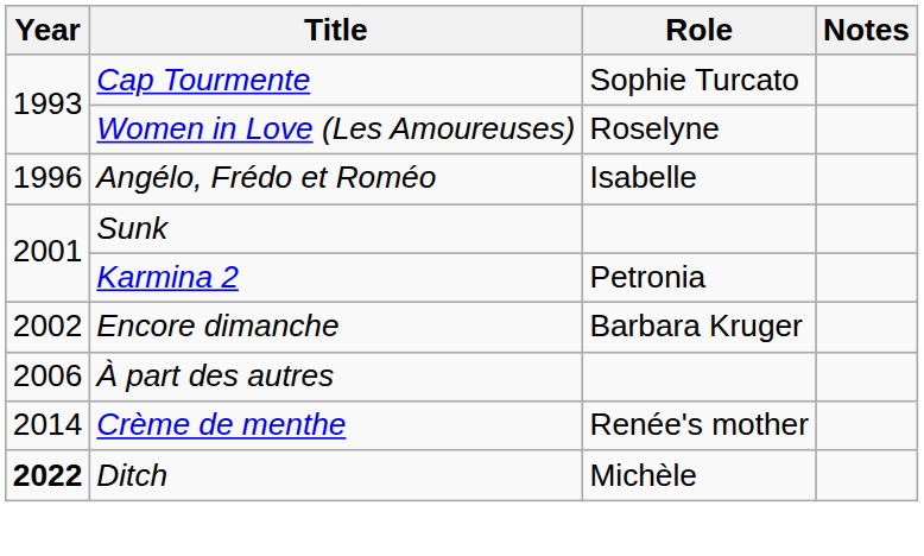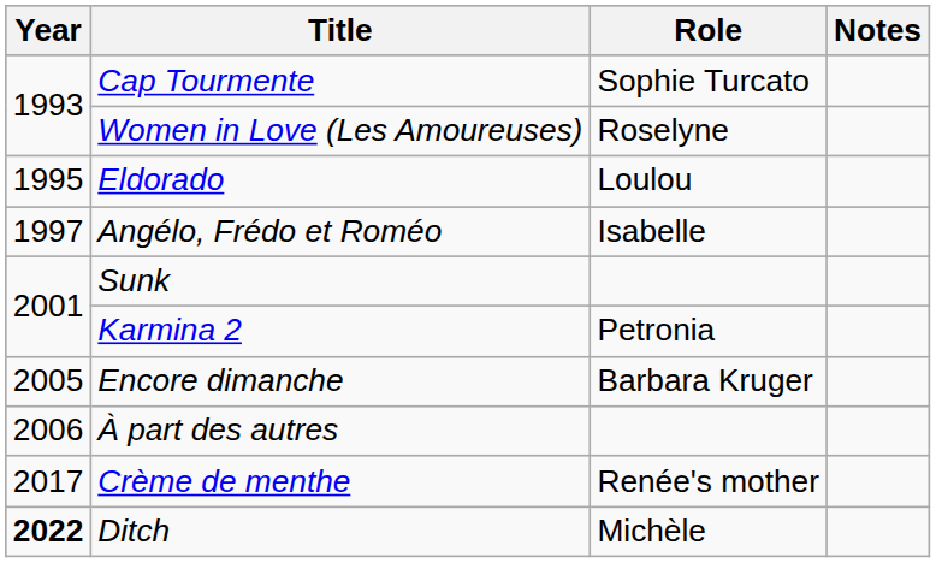+ row: 1995 | Eldorado | Loulou
Angélo, Frédo et Roméo | Year: 1996 -> 1997
Encore dimanche | Year: 2002 -> 2005
Crème de menthe | Year: 2014 -> 2017
